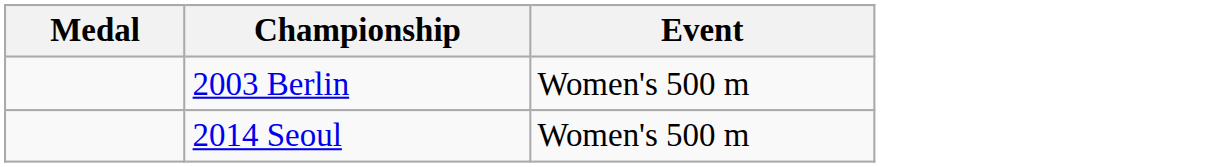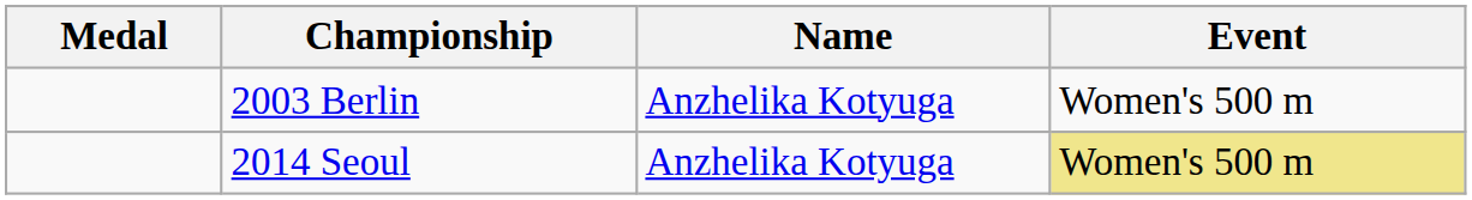+ column: Name | Anzhelika Kotyuga | Anzhelika Kotyuga
2014 Seoul | Event: no background -> khaki background
